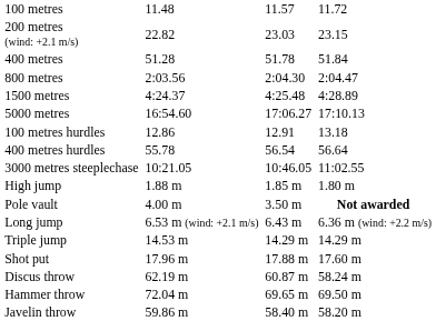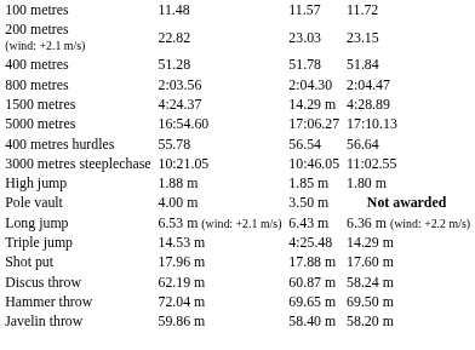1500 metres | column 5: 4:25.48 -> 14.29 m
- row: 100 metres hurdles | 12.86 | 12.91 | 13.18
Triple jump | column 5: 14.29 m -> 4:25.48
